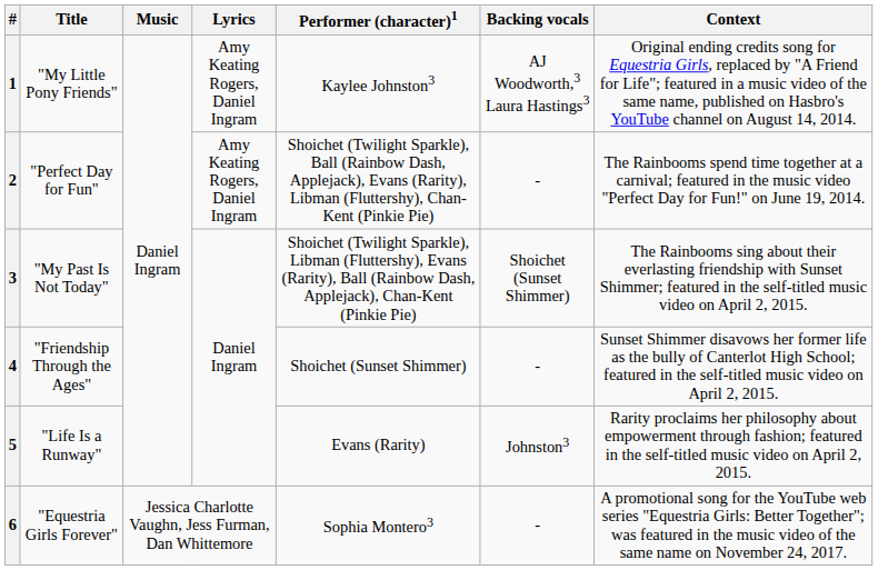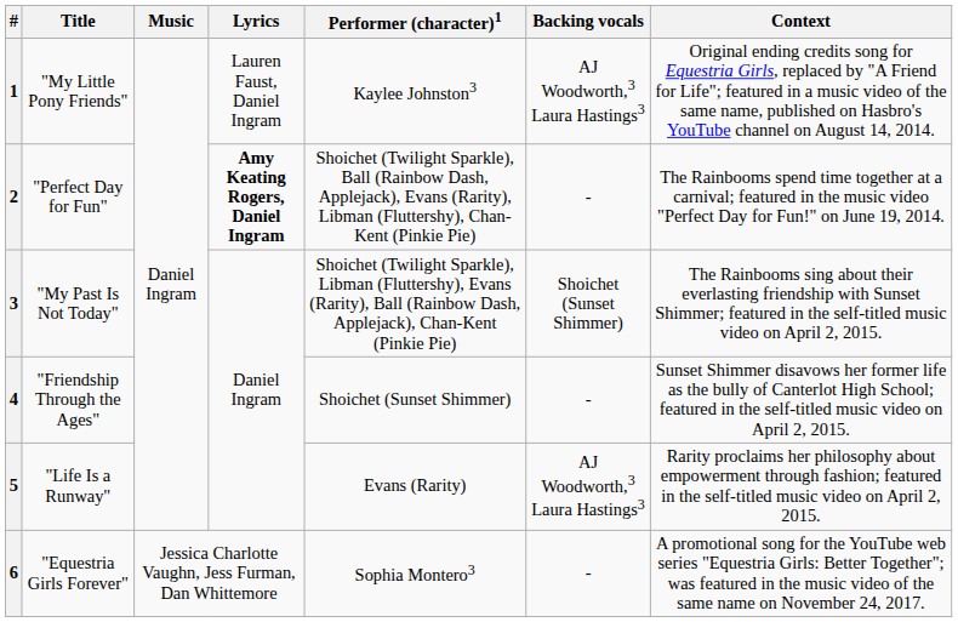1 | Lyrics: Amy Keating Rogers, Daniel Ingram -> Lauren Faust, Daniel Ingram
2 | Lyrics: normal -> bold
5 | Backing vocals: Johnston3 -> AJ Woodworth,3 Laura Hastings3
